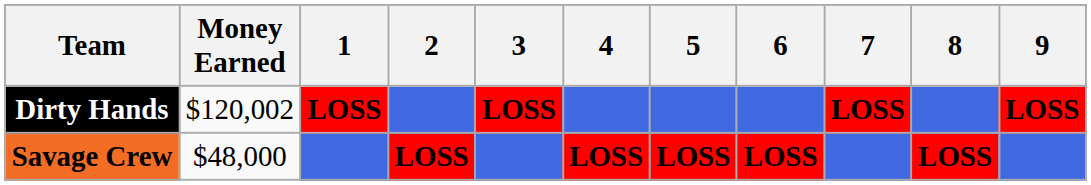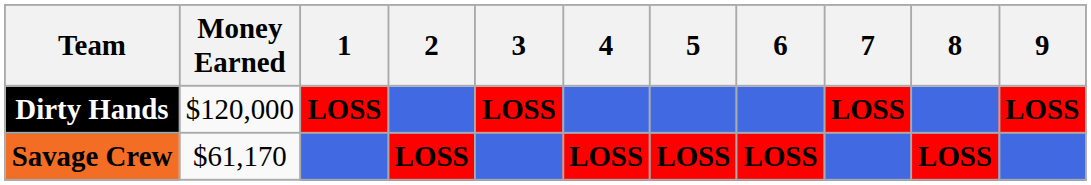Dirty Hands | Money Earned: $120,002 -> $120,000
Savage Crew | Money Earned: $48,000 -> $61,170
